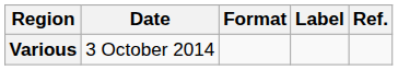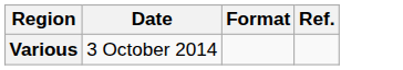- column: Label
